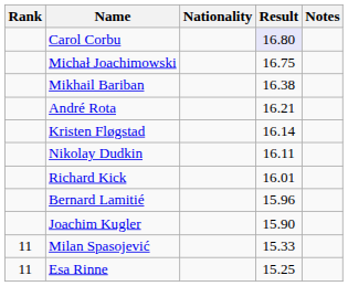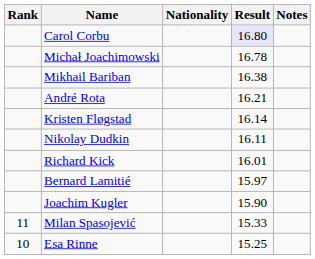Michał Joachimowski | Result: 16.75 -> 16.78
Bernard Lamitié | Result: 15.96 -> 15.97
Esa Rinne | Rank: 11 -> 10
